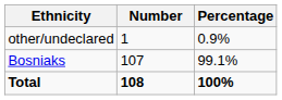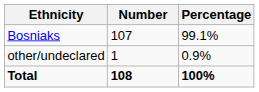rows swapped: Bosniaks <-> other/undeclared
